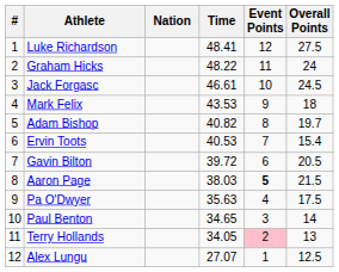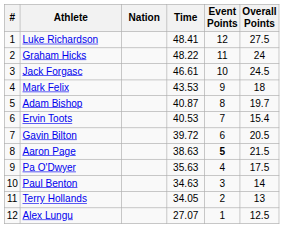Adam Bishop | Time: 40.82 -> 40.87
Aaron Page | Time: 38.03 -> 38.63
Paul Benton | Time: 34.65 -> 34.63
Terry Hollands | Event Points: pink background -> no background
